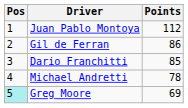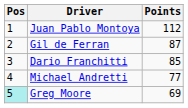Gil de Ferran | Points: 86 -> 87
Michael Andretti | Points: 78 -> 77
